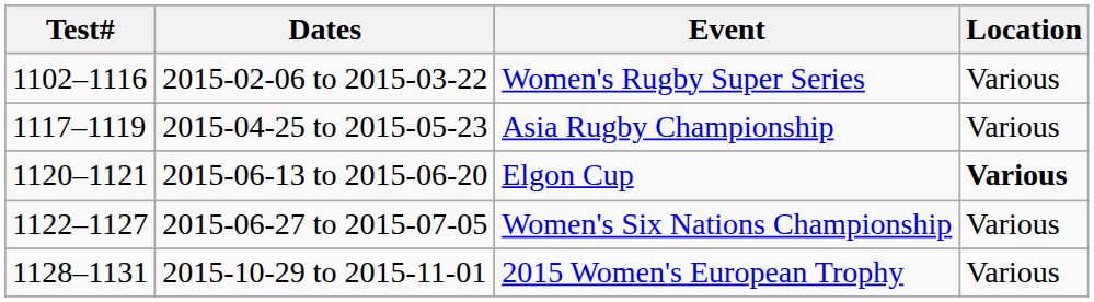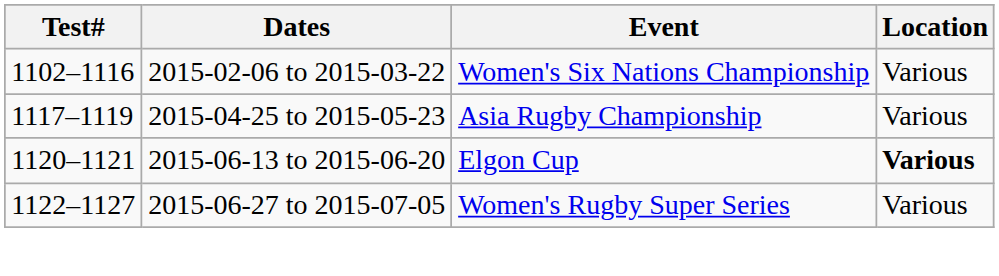2015-02-06 to 2015-03-22 | Event: Women's Rugby Super Series -> Women's Six Nations Championship
2015-06-27 to 2015-07-05 | Event: Women's Six Nations Championship -> Women's Rugby Super Series
- row: 1128–1131 | 2015-10-29 to 2015-11-01 | 2015 Women's European Trophy | Various
